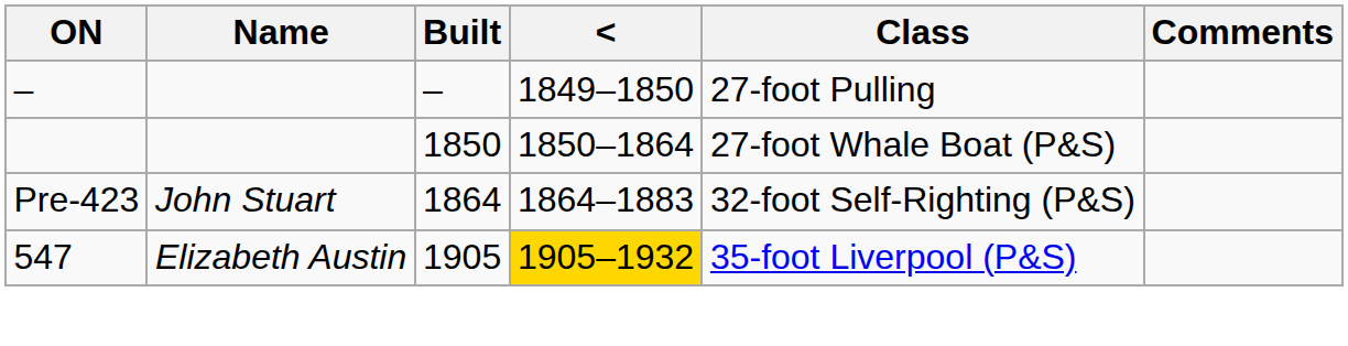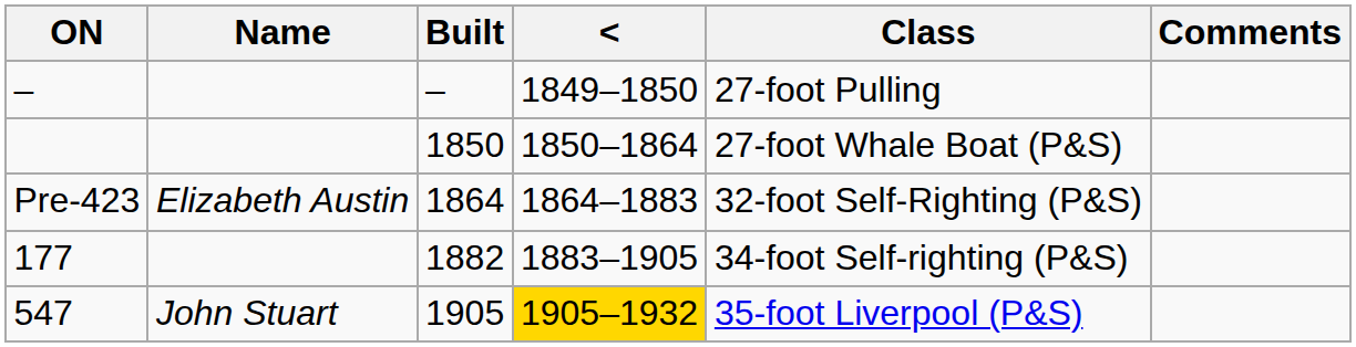Pre-423 | Name: John Stuart -> Elizabeth Austin
+ row: 177 | 1882 | 1883–1905 | 34-foot Self-righting (P&S)
547 | Name: Elizabeth Austin -> John Stuart
